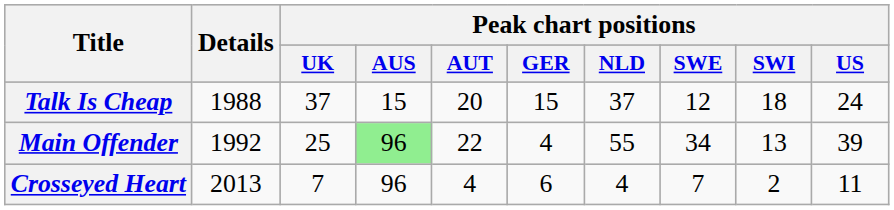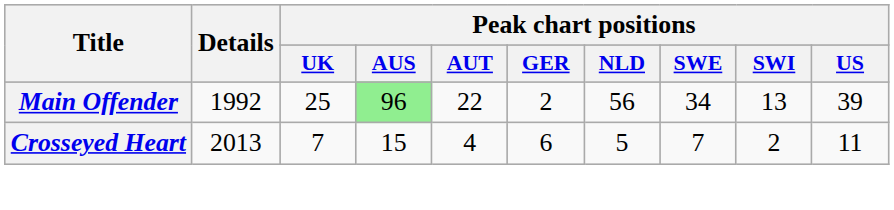- row: Talk Is Cheap | 1988 | 37 | 15 | 20 | 15 | 37 | 12 | 18 | 24
Main Offender | Peak chart positions / GER: 4 -> 2
Main Offender | Peak chart positions / NLD: 55 -> 56
Crosseyed Heart | Peak chart positions / AUS: 96 -> 15
Crosseyed Heart | Peak chart positions / NLD: 4 -> 5
